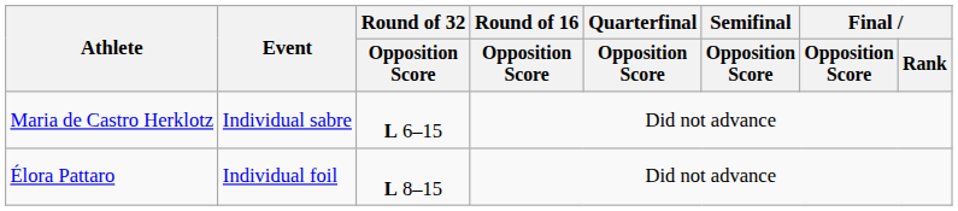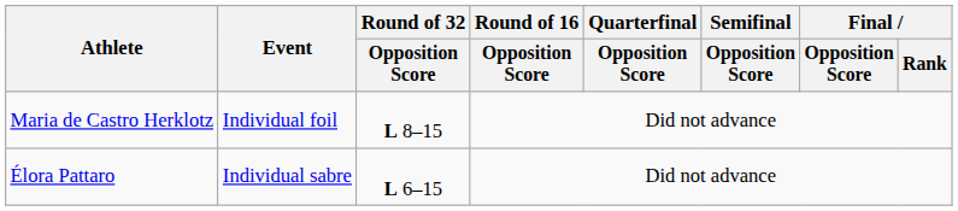Maria de Castro Herklotz | Event: Individual sabre -> Individual foil
Maria de Castro Herklotz | Round of 32 / Opposition Score: L 6–15 -> L 8–15
Élora Pattaro | Event: Individual foil -> Individual sabre
Élora Pattaro | Round of 32 / Opposition Score: L 8–15 -> L 6–15
